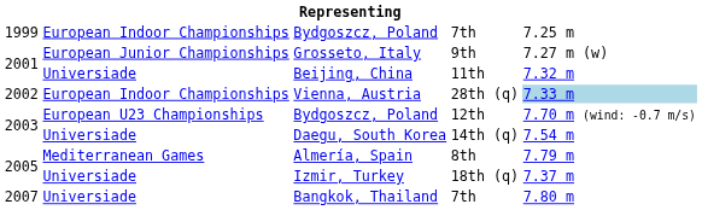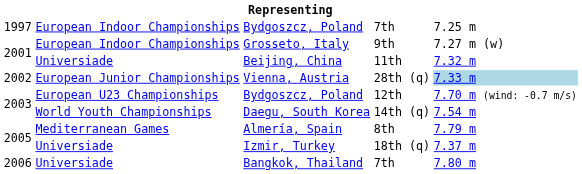Bydgoszcz, Poland / 7th | column 1: 1999 -> 1997
Grosseto, Italy | column 2: European Junior Championships -> European Indoor Championships
Vienna, Austria | column 2: European Indoor Championships -> European Junior Championships
Daegu, South Korea | column 2: Universiade -> World Youth Championships
Bangkok, Thailand | column 1: 2007 -> 2006
